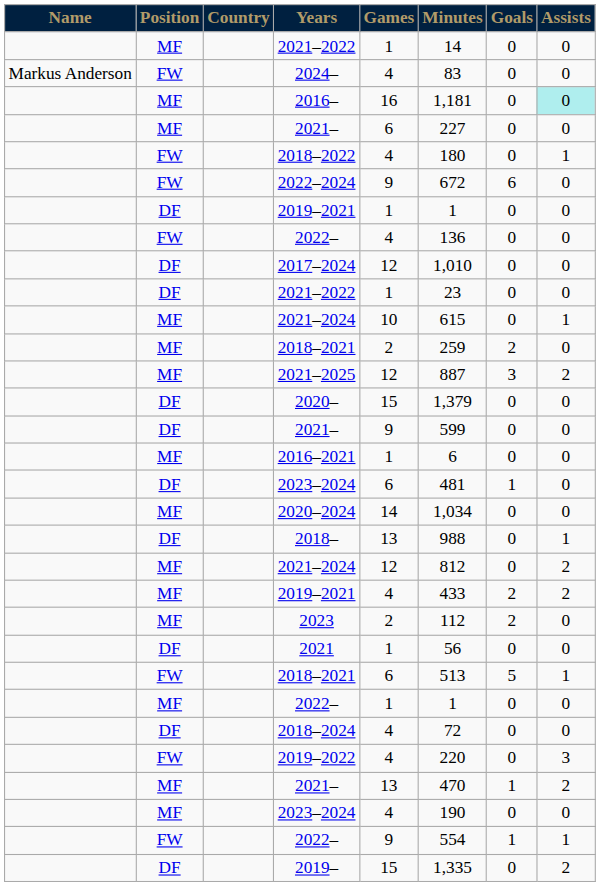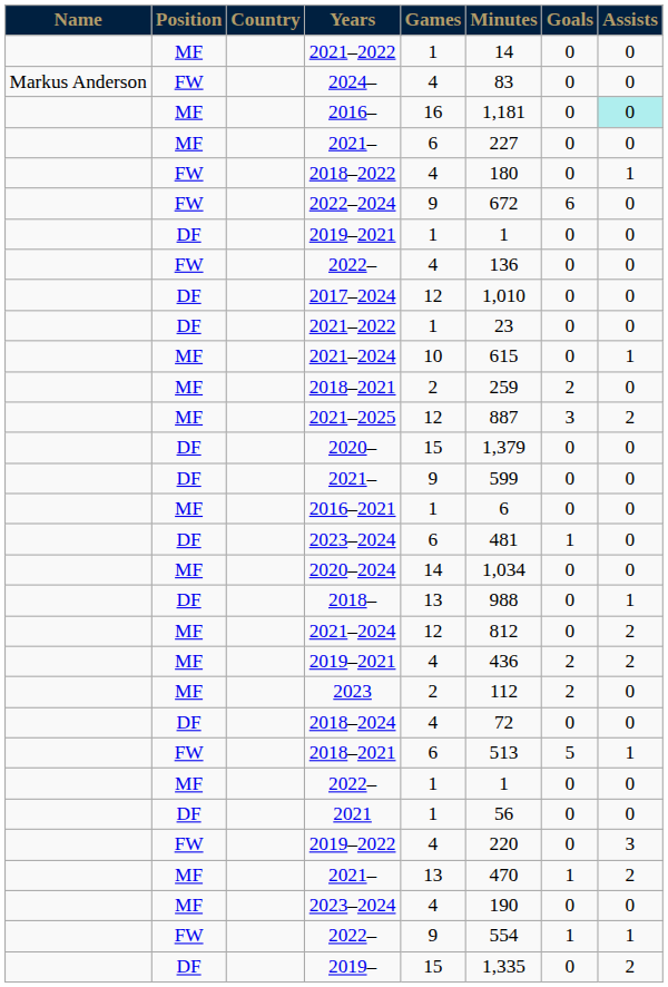MF / 2019–2021 | Minutes: 433 -> 436
rows swapped: 2021 <-> 2018–2024
